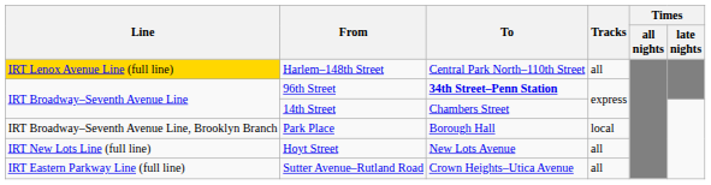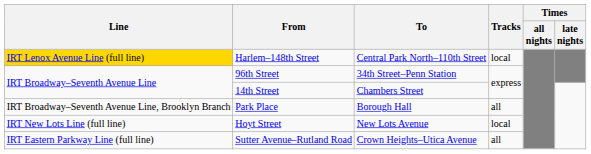Harlem–148th Street | Tracks: all -> local
96th Street | To: bold -> normal
Park Place | Tracks: local -> all
Hoyt Street | Tracks: all -> local
